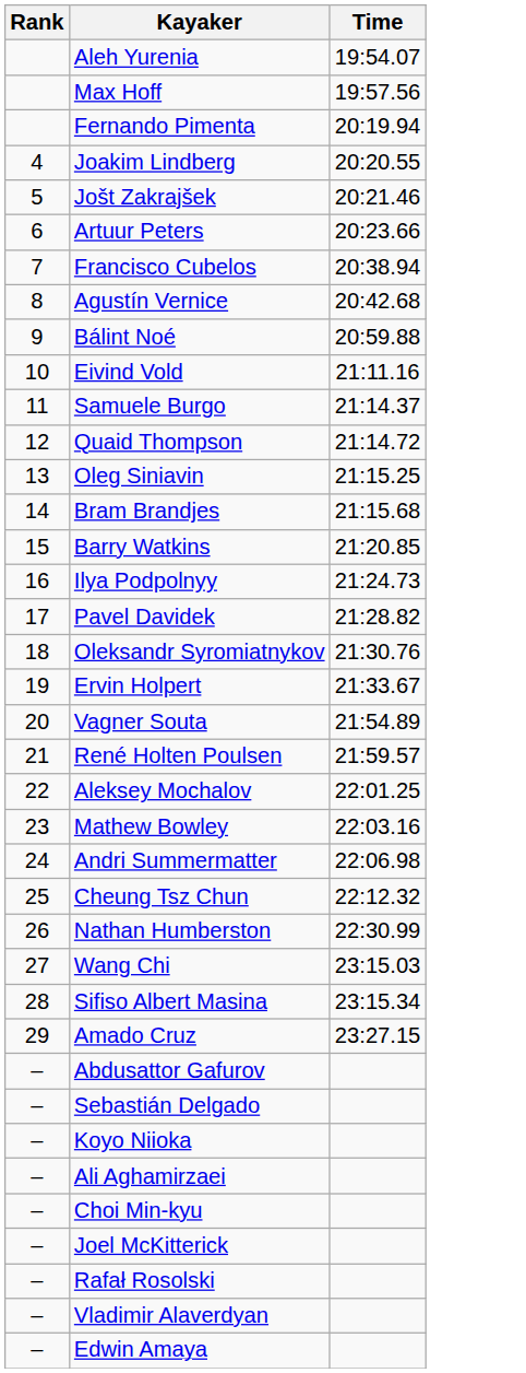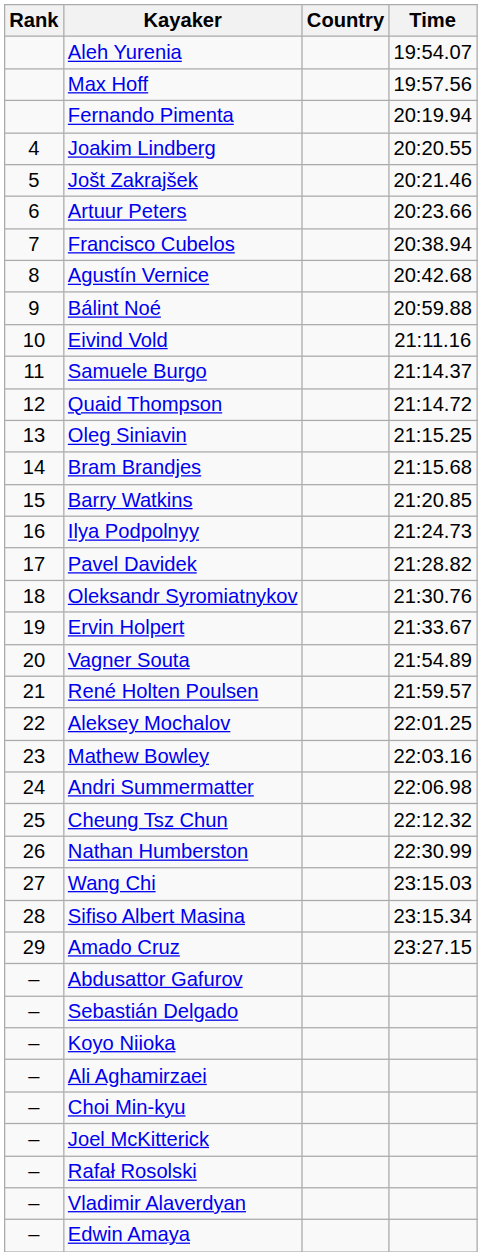+ column: Country
